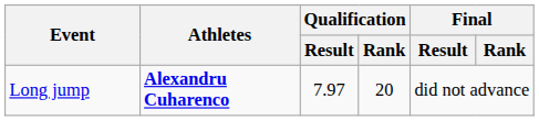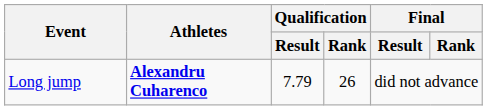Long jump | Qualification / Result: 7.97 -> 7.79
Long jump | Qualification / Rank: 20 -> 26
